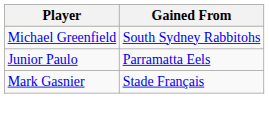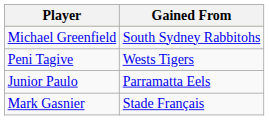+ row: Peni Tagive | Wests Tigers
